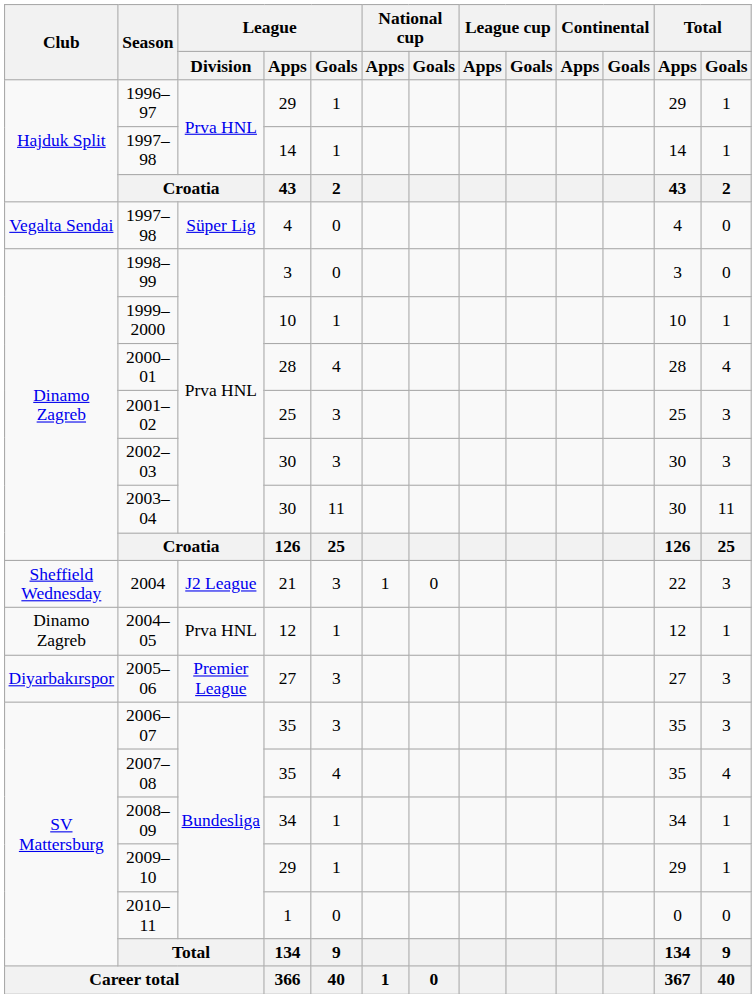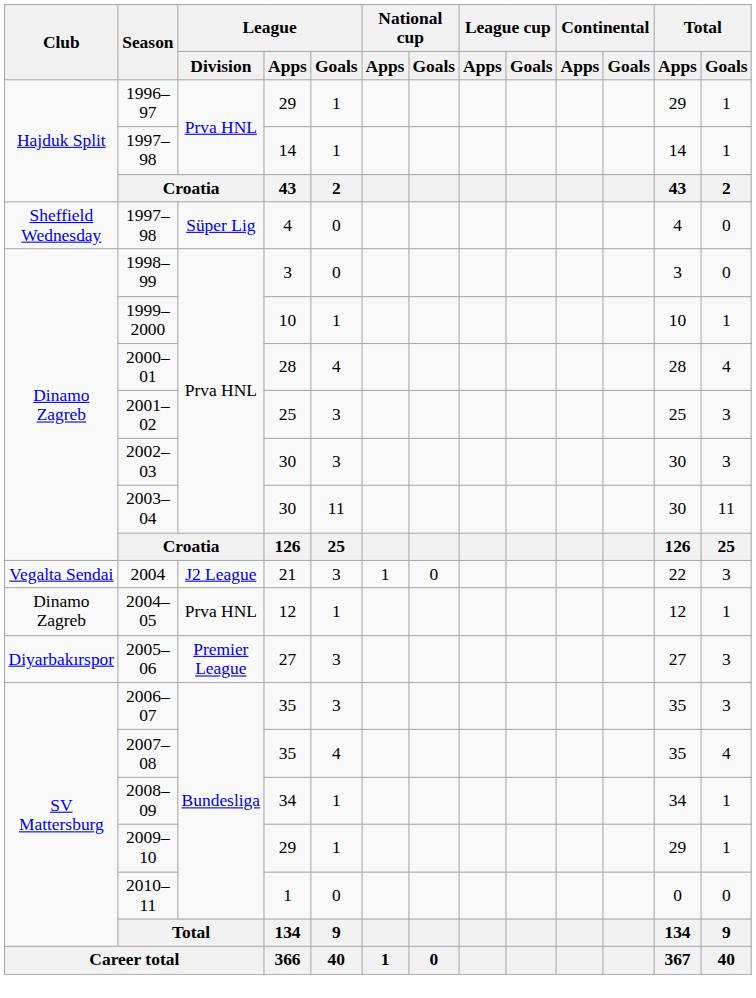1997–98 / 4 | Club: Vegalta Sendai -> Sheffield Wednesday
2004 | Club: Sheffield Wednesday -> Vegalta Sendai
